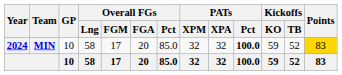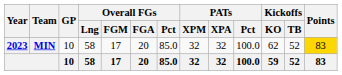MIN | Year: 2024 -> 2023
MIN | PATs / Pct: bold -> normal
MIN | Kickoffs / KO: 59 -> 62
